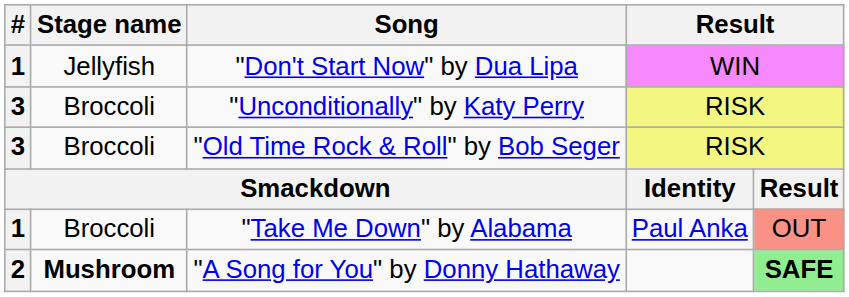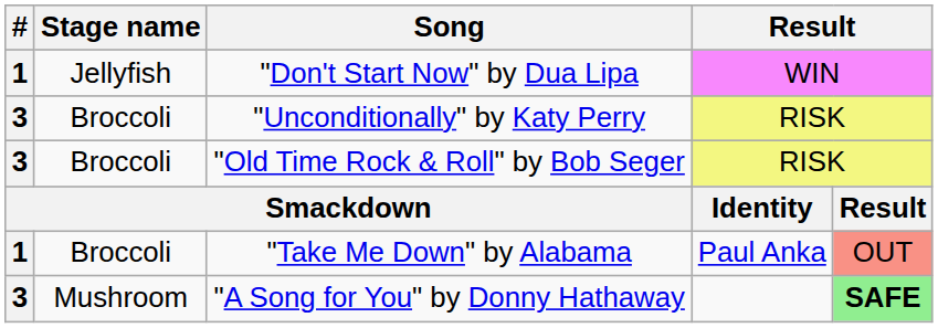"A Song for You" by Donny Hathaway | #: 2 -> 3
"A Song for You" by Donny Hathaway | Stage name: bold -> normal
